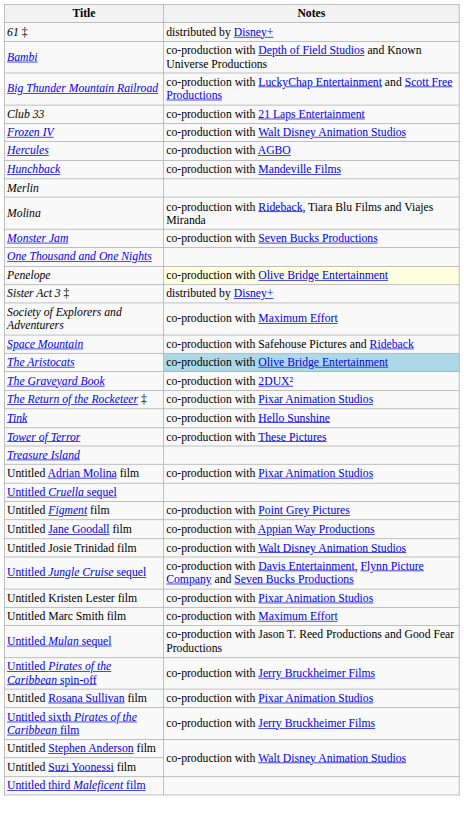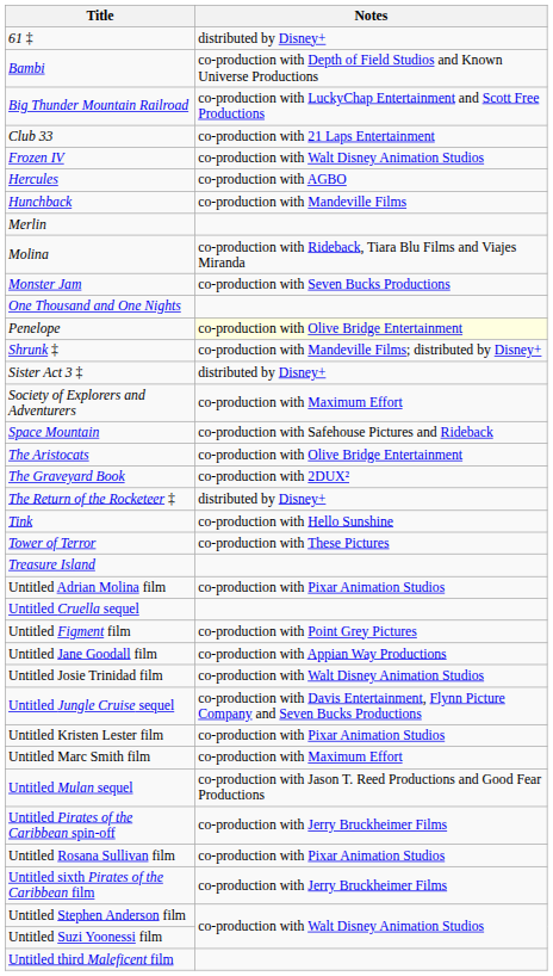+ row: Shrunk ‡ | co-production with Mandeville Films; distributed by Disney+
The Aristocats | Notes: lightblue background -> no background
The Return of the Rocketeer ‡ | Notes: co-production with Pixar Animation Studios -> distributed by Disney+
